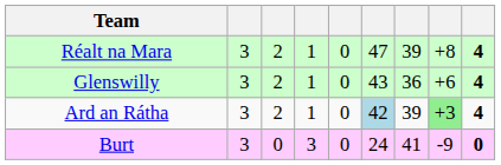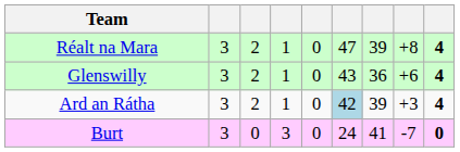Ard an Rátha | column 8: lightgreen background -> no background
Burt | column 8: -9 -> -7
